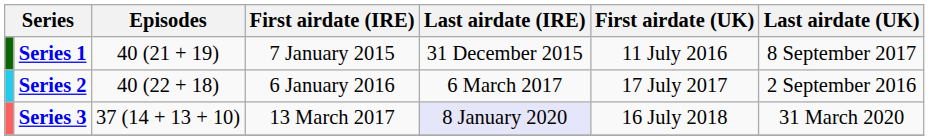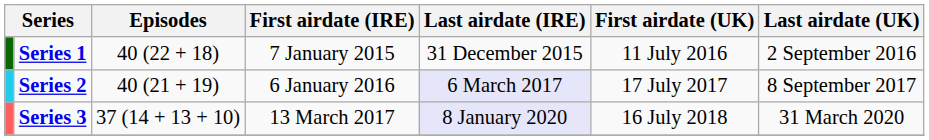Series 1 | Episodes: 40 (21 + 19) -> 40 (22 + 18)
Series 1 | Last airdate (UK): 8 September 2017 -> 2 September 2016
Series 2 | Episodes: 40 (22 + 18) -> 40 (21 + 19)
Series 2 | Last airdate (IRE): no background -> lavender background
Series 2 | Last airdate (UK): 2 September 2016 -> 8 September 2017
